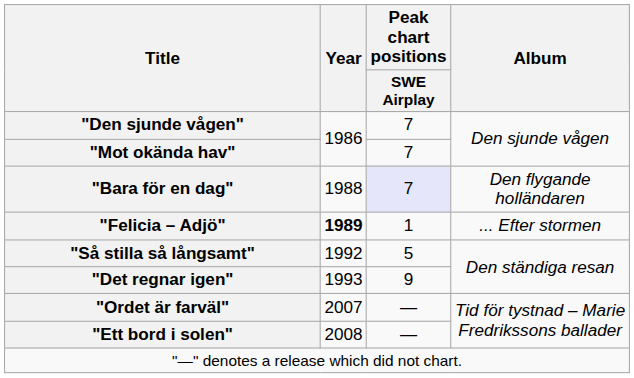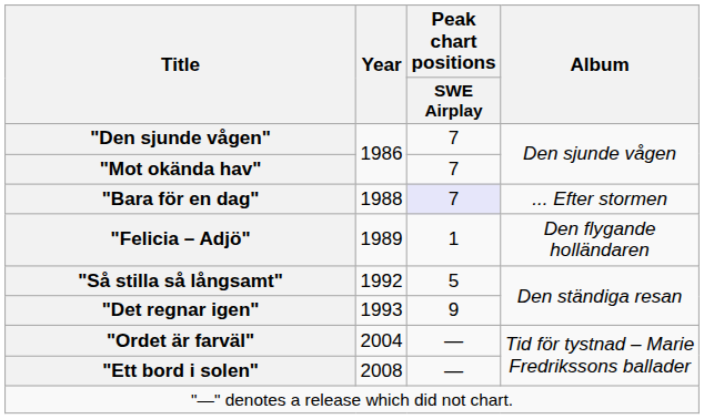"Bara för en dag" | Album: Den flygande holländaren -> ... Efter stormen
"Felicia – Adjö" | Year: bold -> normal
"Felicia – Adjö" | Album: ... Efter stormen -> Den flygande holländaren
"Ordet är farväl" | Year: 2007 -> 2004
